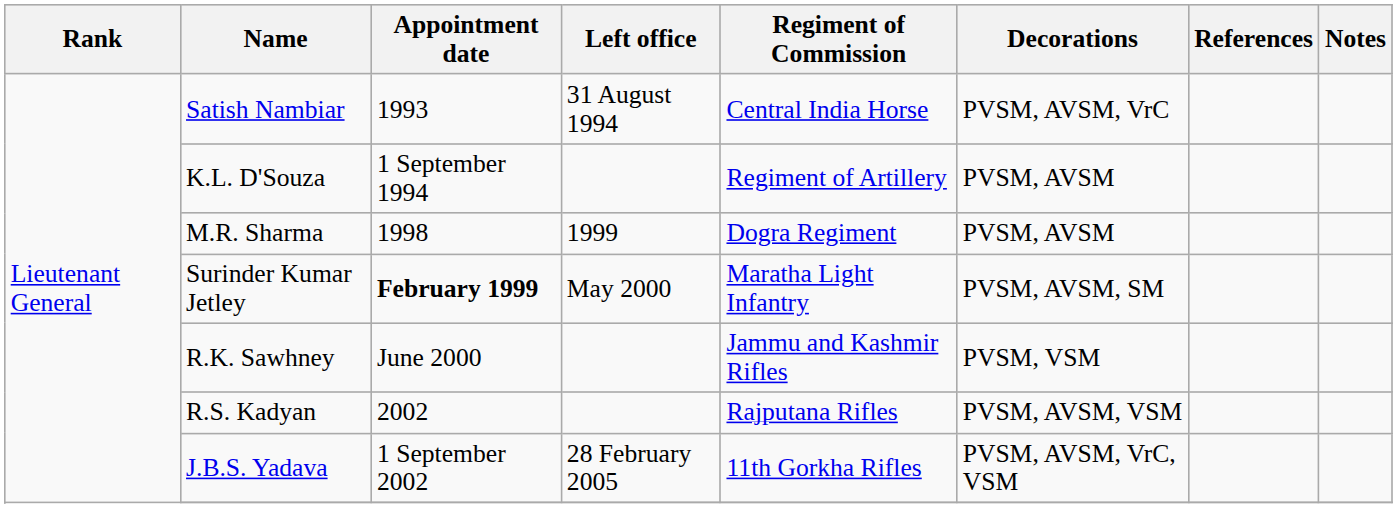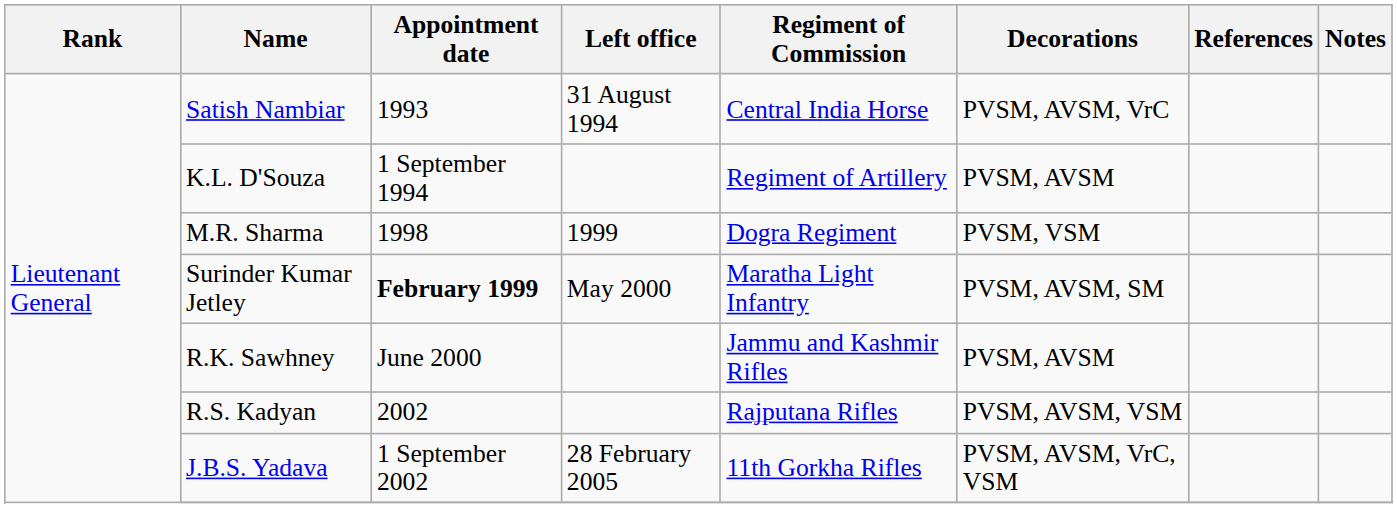M.R. Sharma | Decorations: PVSM, AVSM -> PVSM, VSM
R.K. Sawhney | Decorations: PVSM, VSM -> PVSM, AVSM
